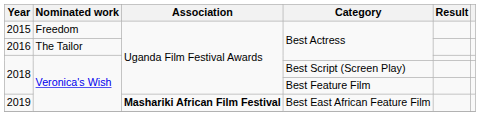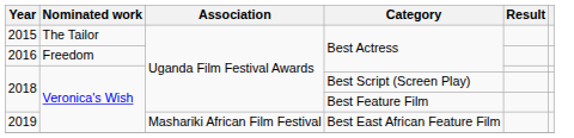2015 | Nominated work: Freedom -> The Tailor
2016 | Nominated work: The Tailor -> Freedom
2019 | Association: bold -> normal
